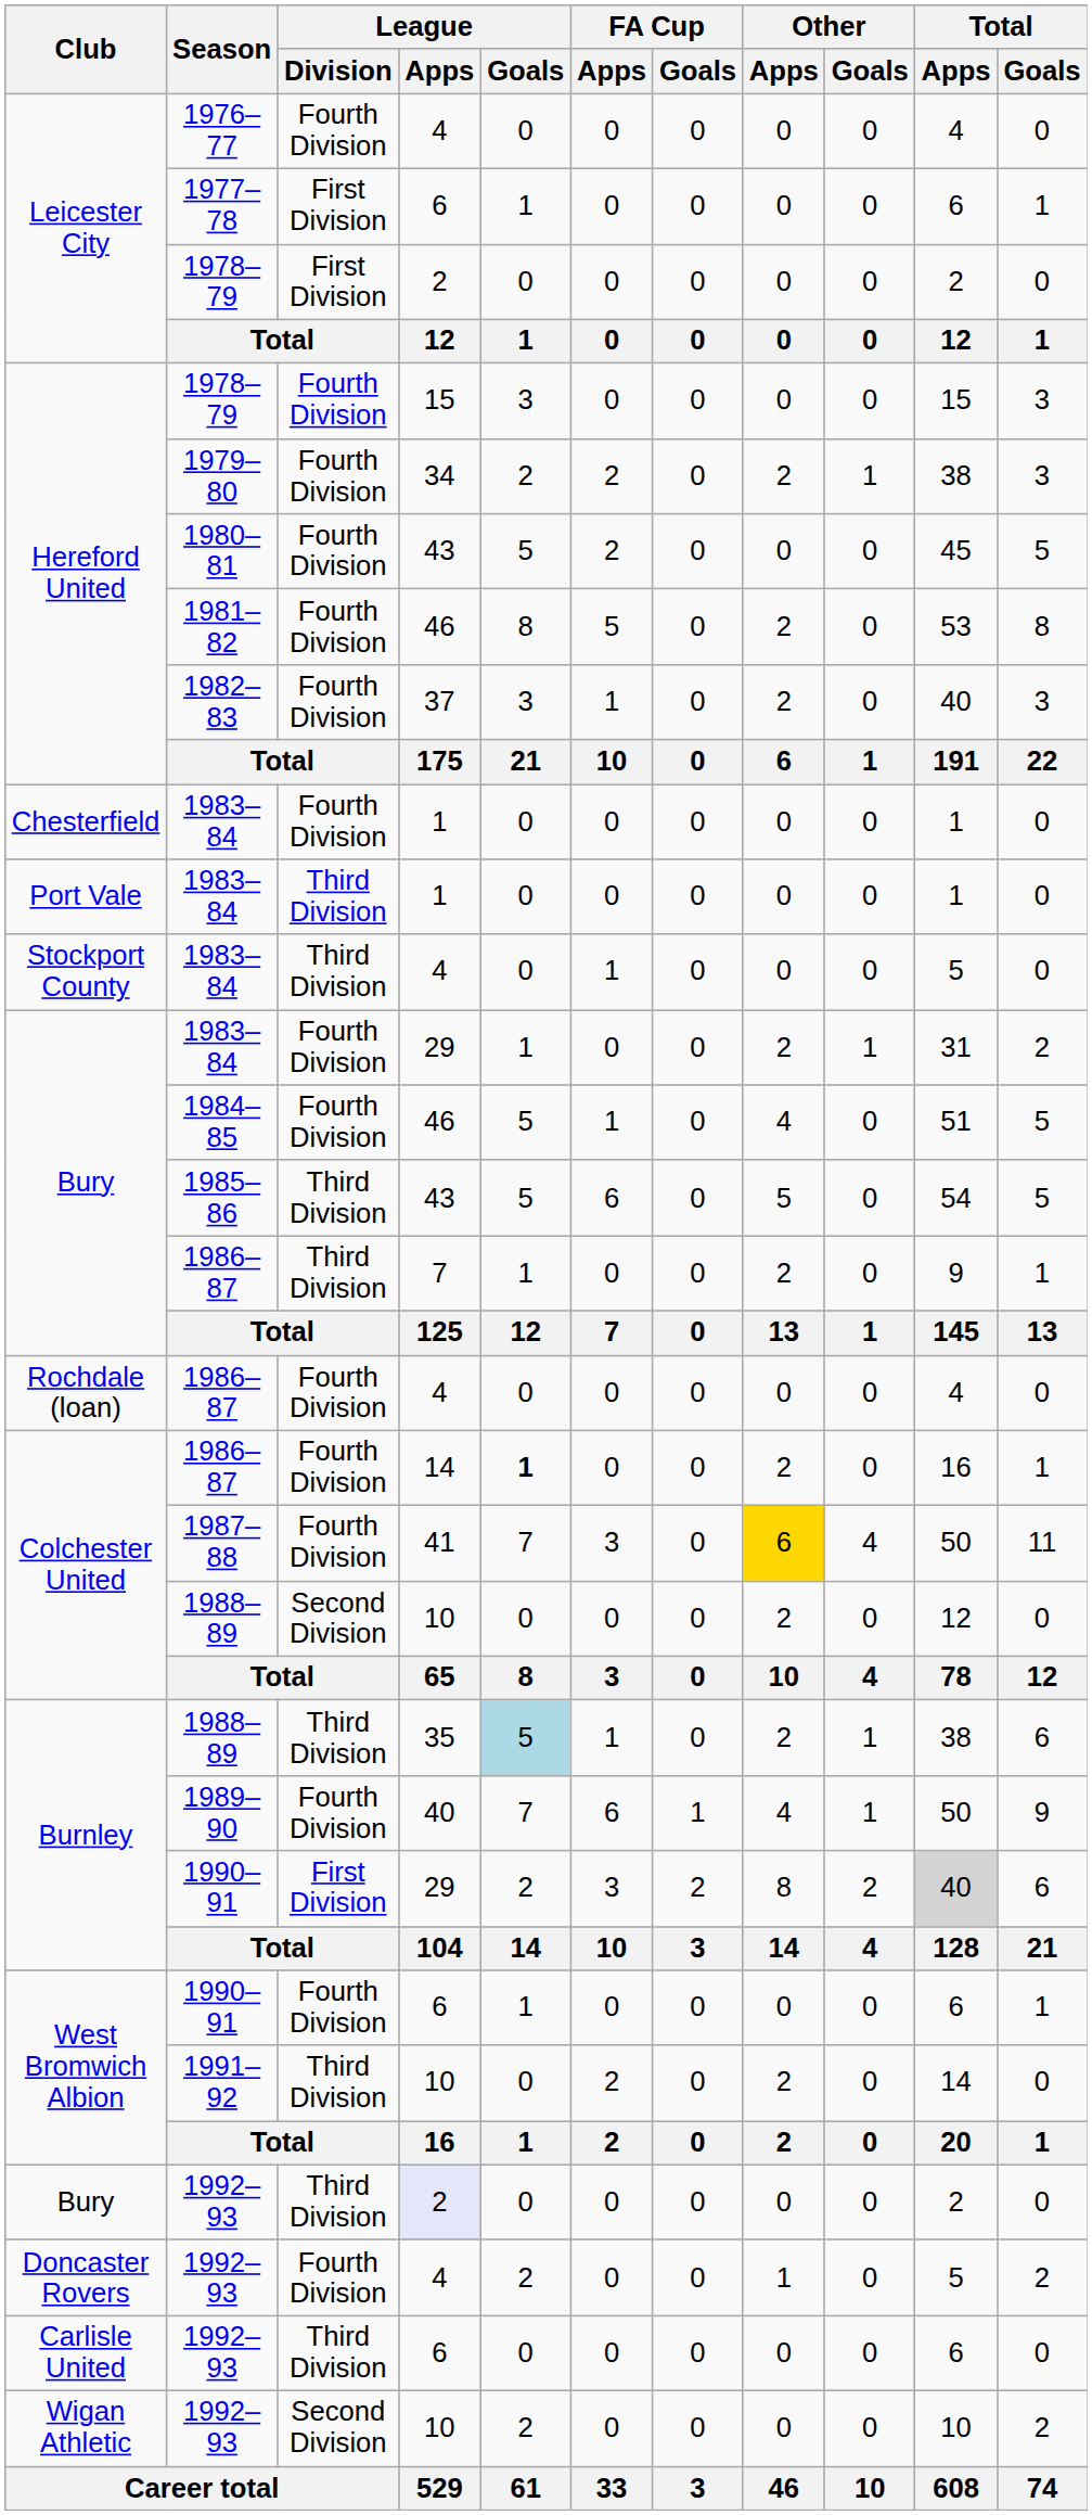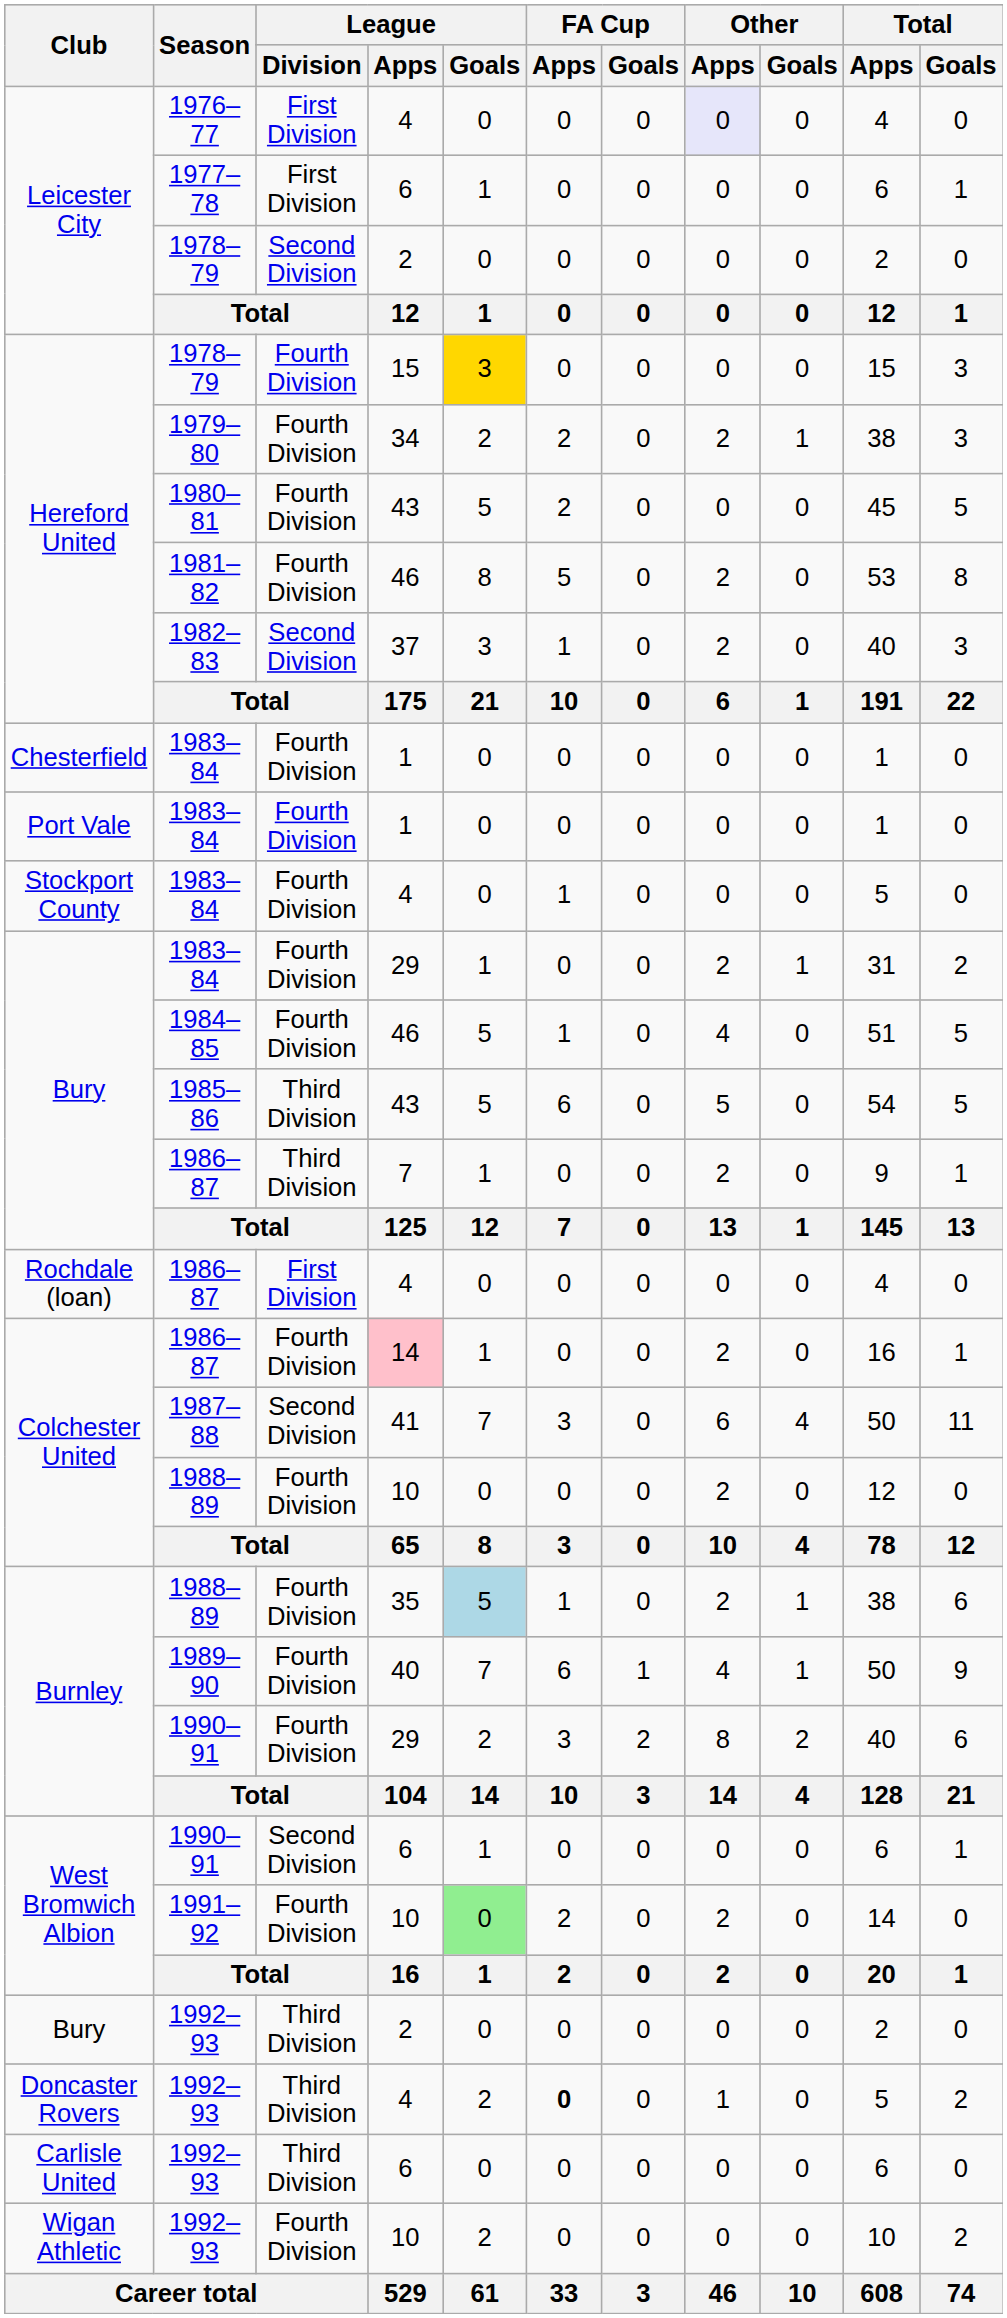1976–77 | League / Division: Fourth Division -> First Division
1976–77 | Other / Apps: no background -> lavender background
Leicester City / 1978–79 | League / Division: First Division -> Second Division
Hereford United / 1978–79 | League / Goals: no background -> gold background
1982–83 | League / Division: Fourth Division -> Second Division
Port Vale / 1983–84 | League / Division: Third Division -> Fourth Division
Stockport County / 1983–84 | League / Division: Third Division -> Fourth Division
Rochdale (loan) / 1986–87 | League / Division: Fourth Division -> First Division
Colchester United / 1986–87 | League / Apps: no background -> pink background
Colchester United / 1986–87 | League / Goals: bold -> normal
1987–88 | League / Division: Fourth Division -> Second Division
1987–88 | Other / Apps: gold background -> no background
Colchester United / 1988–89 | League / Division: Second Division -> Fourth Division
Burnley / 1988–89 | League / Division: Third Division -> Fourth Division
Burnley / 1990–91 | League / Division: First Division -> Fourth Division
Burnley / 1990–91 | Total / Apps: lightgrey background -> no background
West Bromwich Albion / 1990–91 | League / Division: Fourth Division -> Second Division
1991–92 | League / Division: Third Division -> Fourth Division
1991–92 | League / Goals: no background -> lightgreen background
Bury / 1992–93 | League / Apps: lavender background -> no background
Doncaster Rovers / 1992–93 | League / Division: Fourth Division -> Third Division
Doncaster Rovers / 1992–93 | FA Cup / Apps: normal -> bold
Wigan Athletic / 1992–93 | League / Division: Second Division -> Fourth Division
